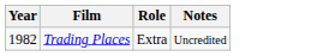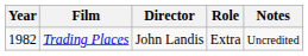+ column: Director | John Landis
